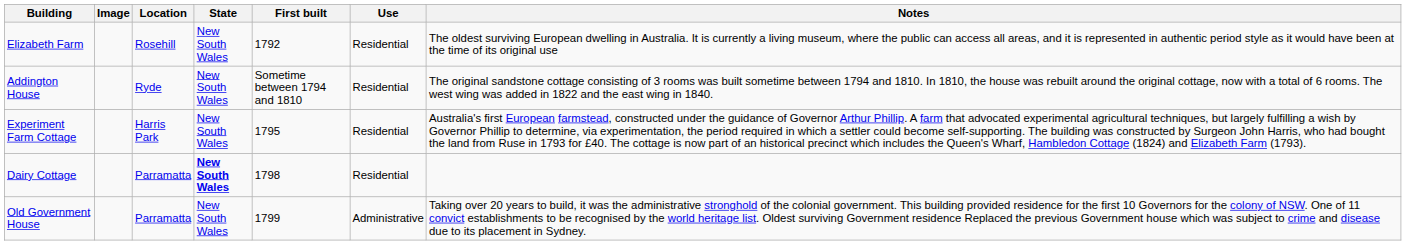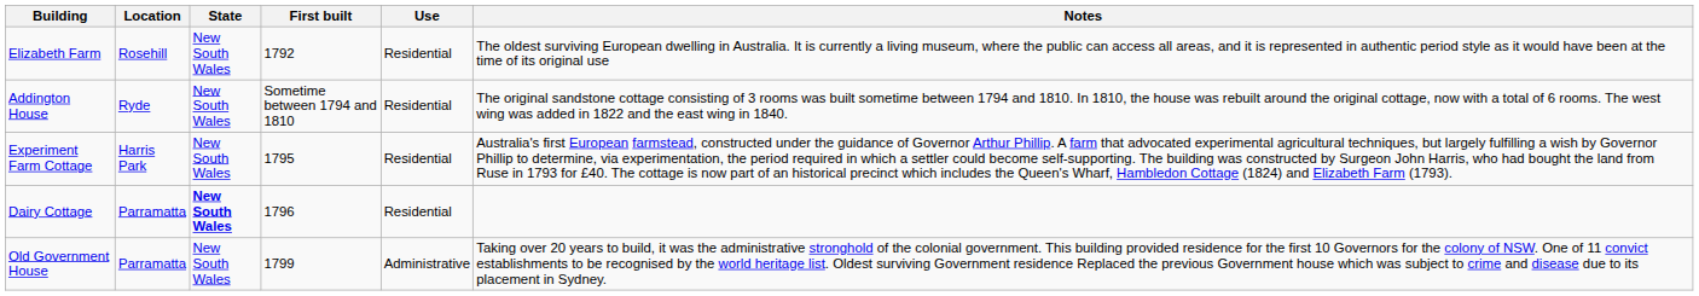- column: Image
Dairy Cottage | First built: 1798 -> 1796
